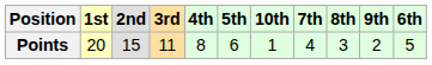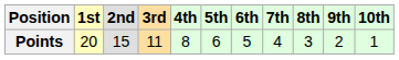columns swapped: 6th <-> 10th
